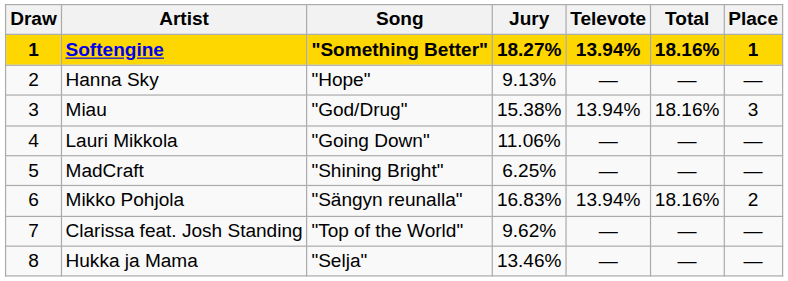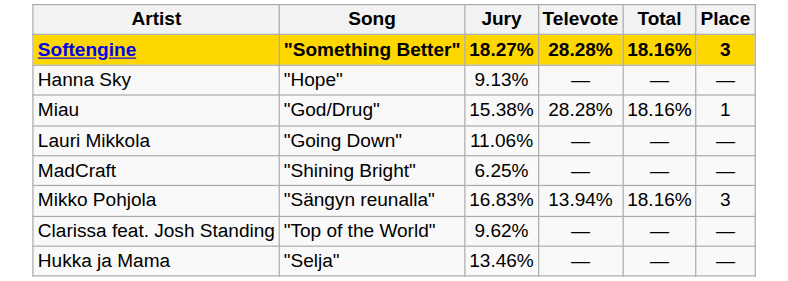- column: Draw | 1 | 2 | 3 | 4 | 5 | 6 | 7 | 8
Softengine | Televote: 13.94% -> 28.28%
Softengine | Place: 1 -> 3
Miau | Televote: 13.94% -> 28.28%
Miau | Place: 3 -> 1
Mikko Pohjola | Place: 2 -> 3
